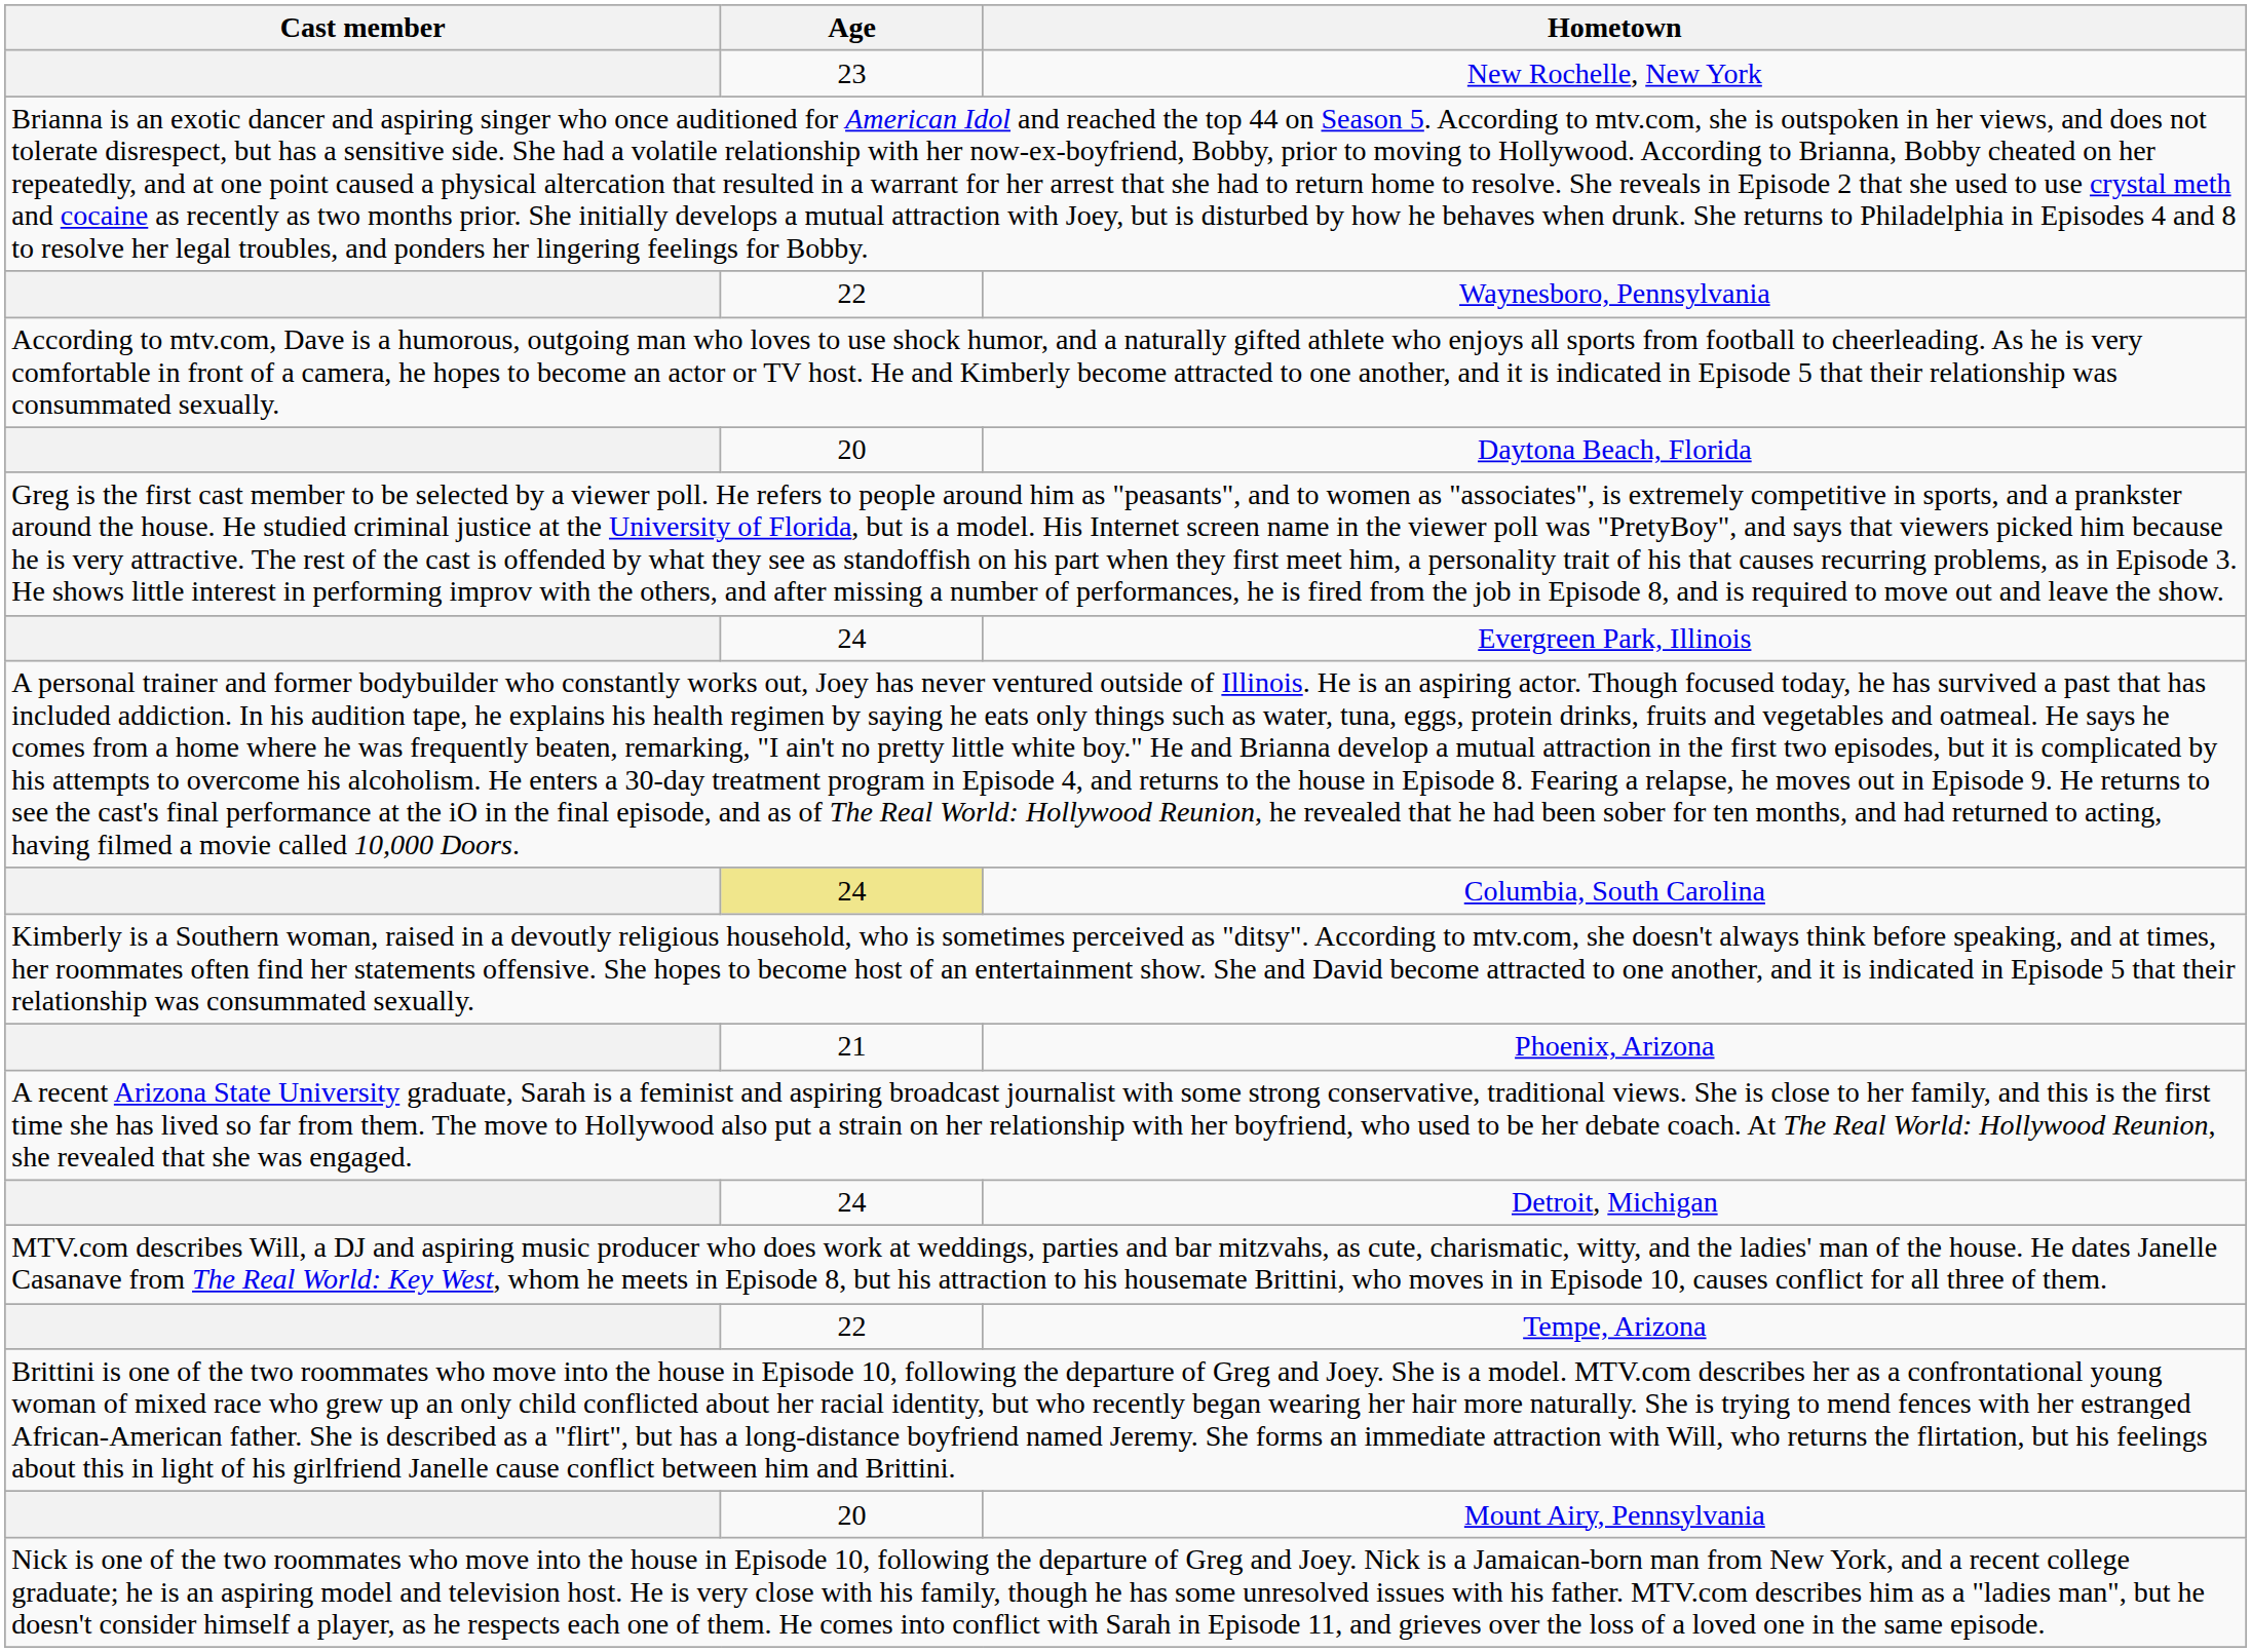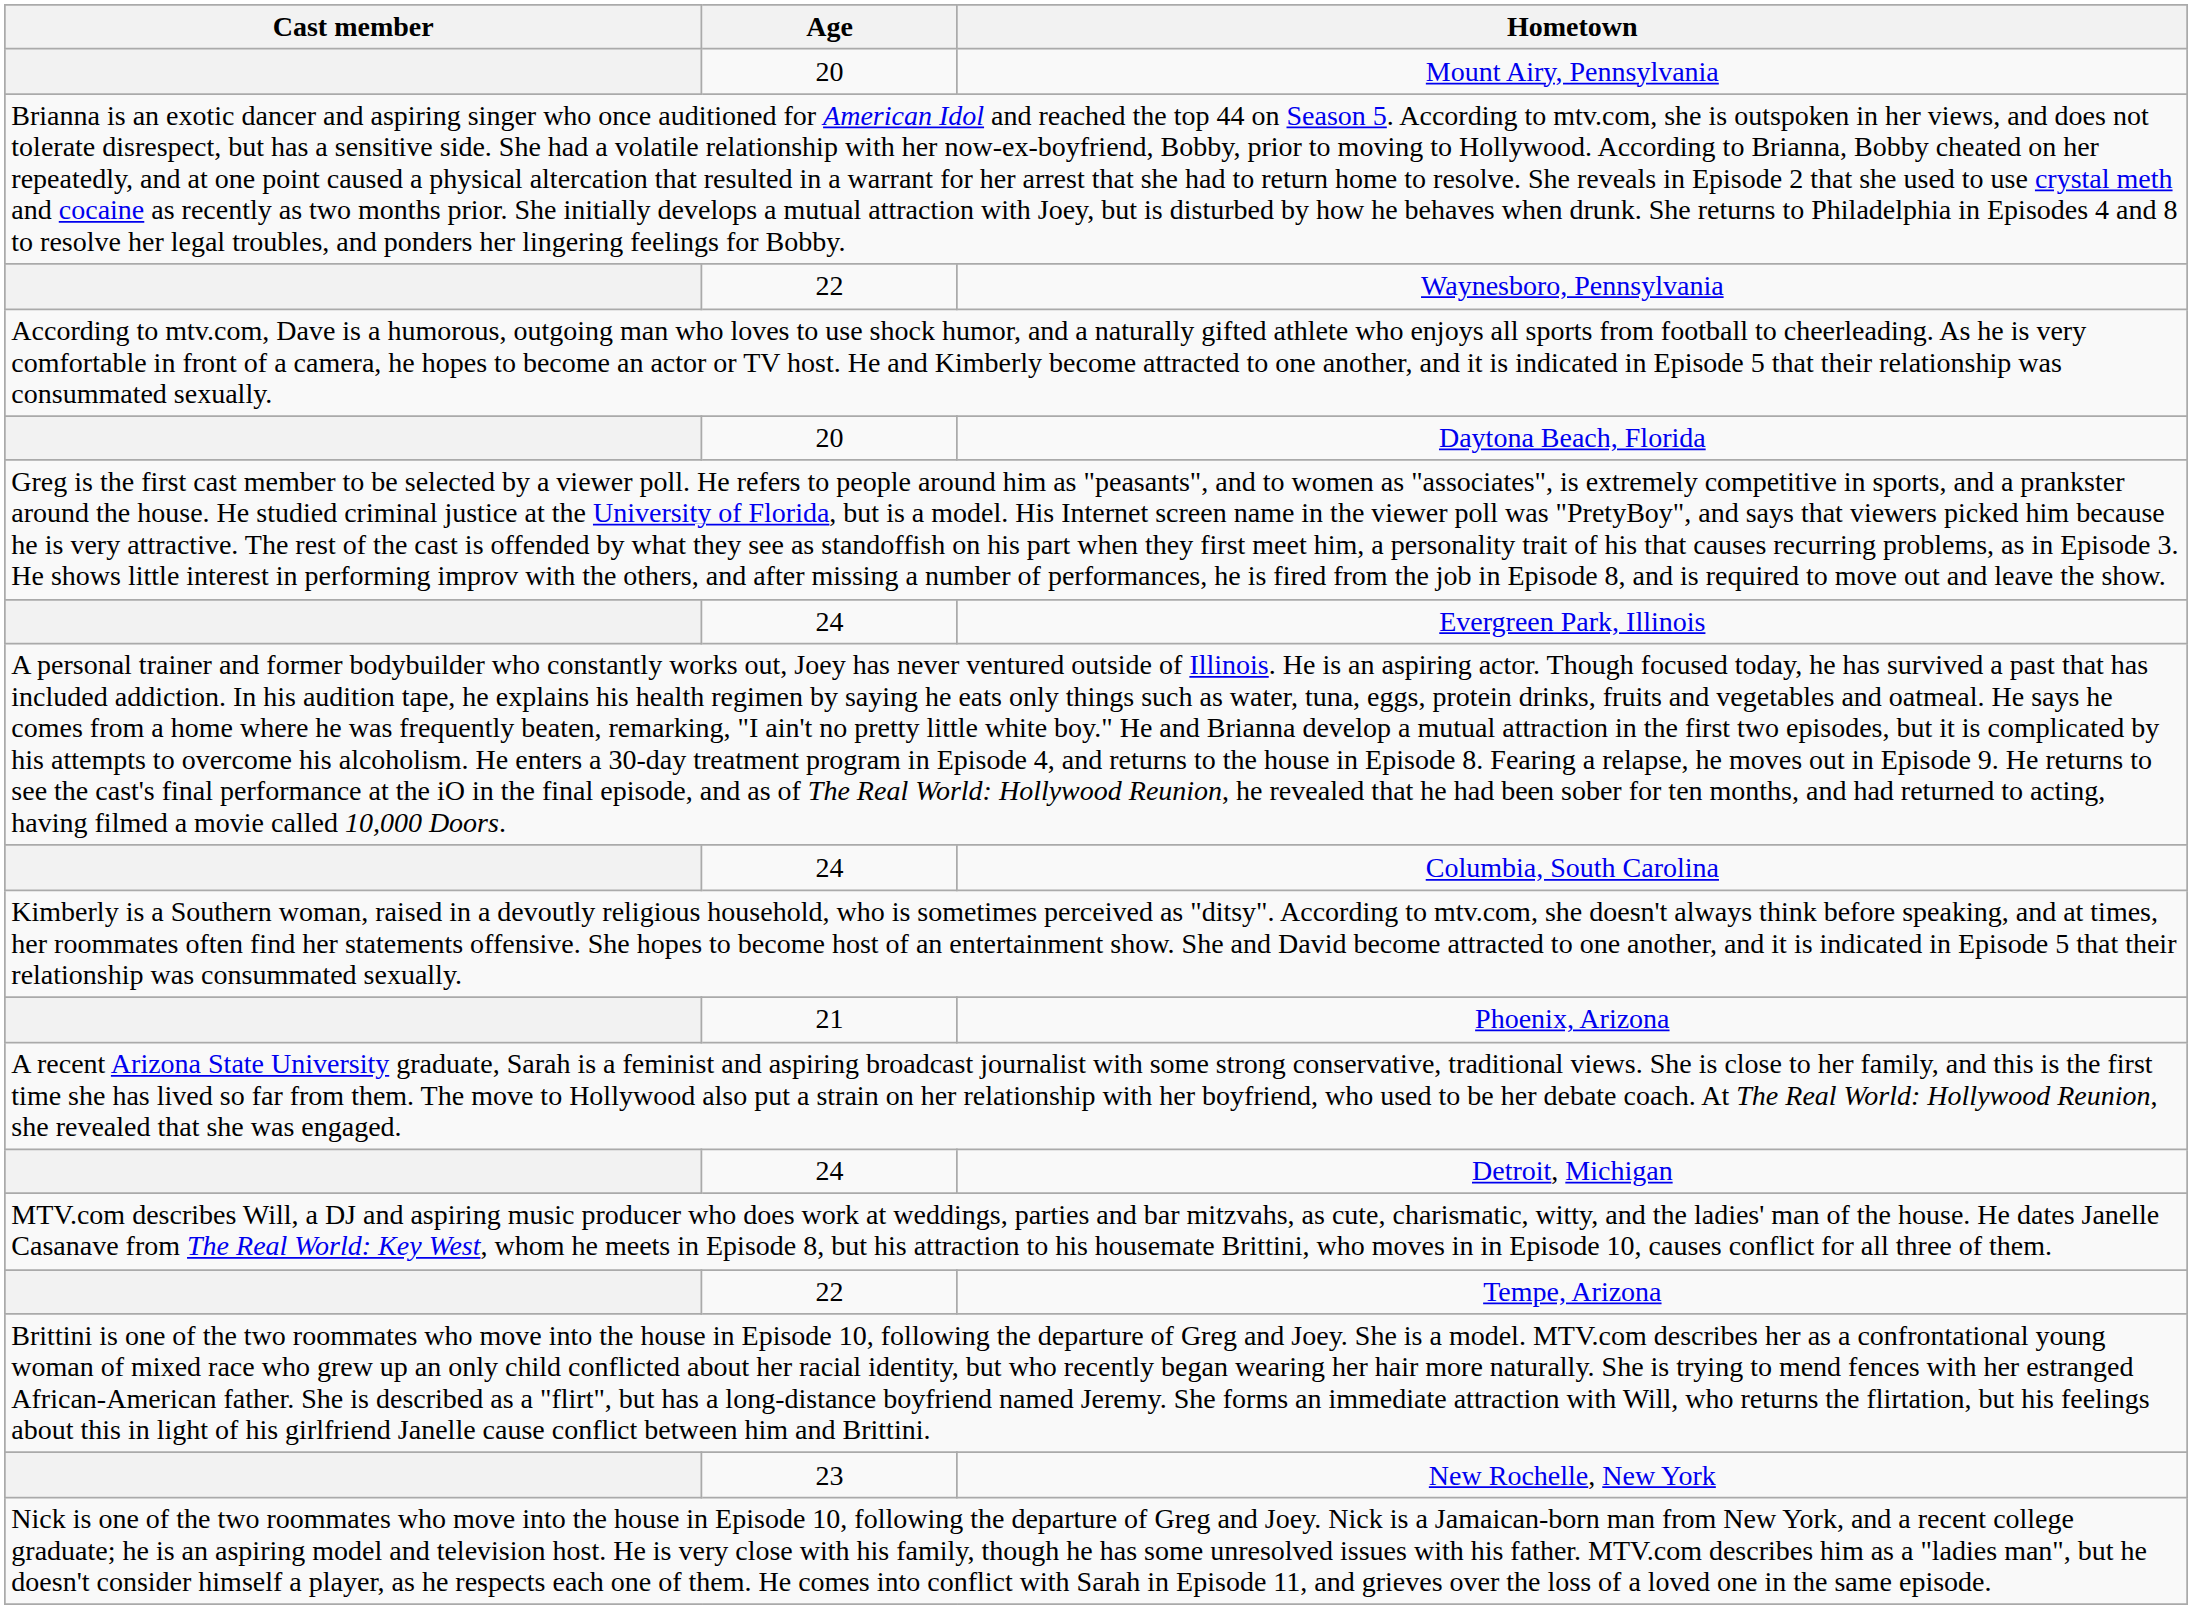rows swapped: Mount Airy, Pennsylvania <-> New Rochelle, New York
Columbia, South Carolina | Age: khaki background -> no background
